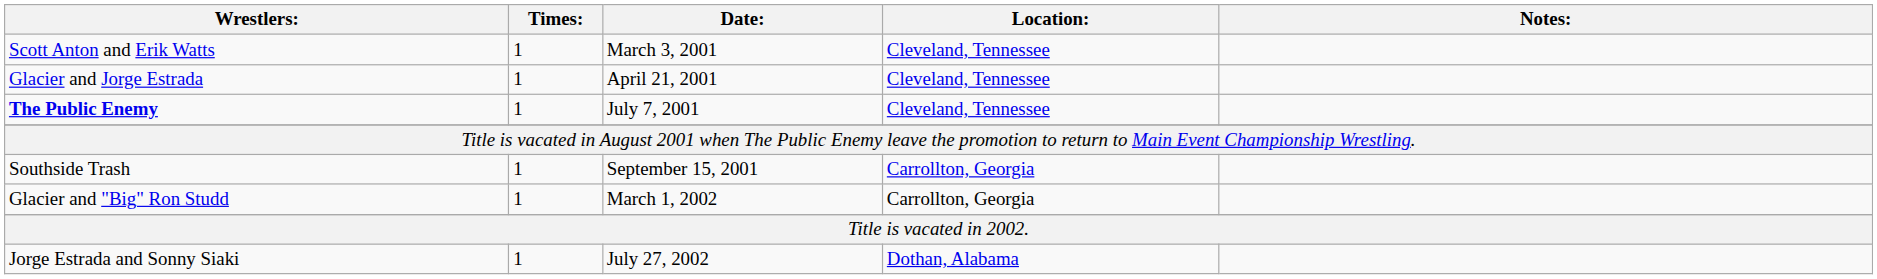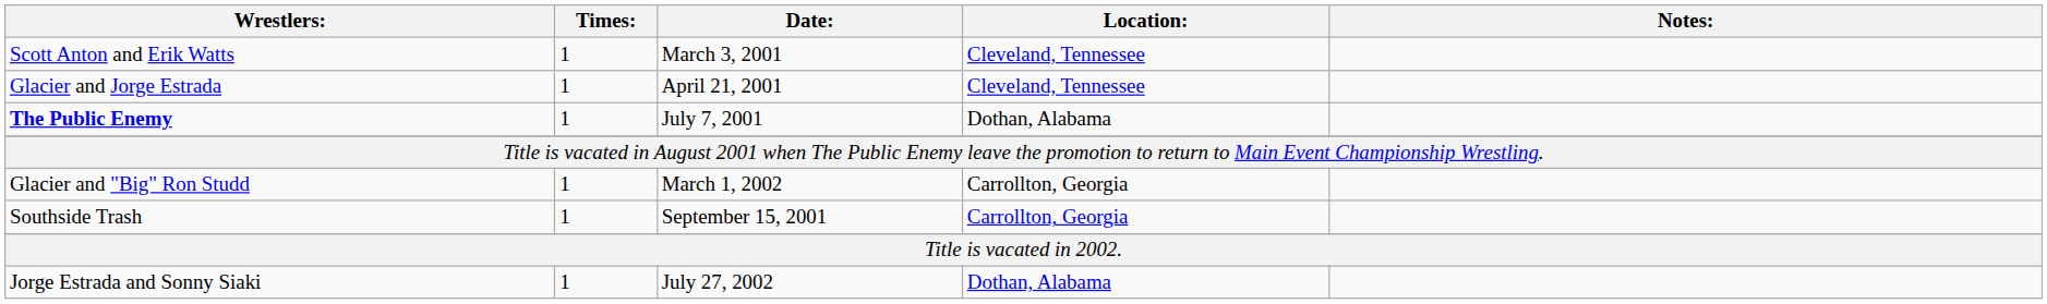The Public Enemy | Location:: Cleveland, Tennessee -> Dothan, Alabama
rows swapped: Southside Trash <-> Glacier and "Big" Ron Studd
